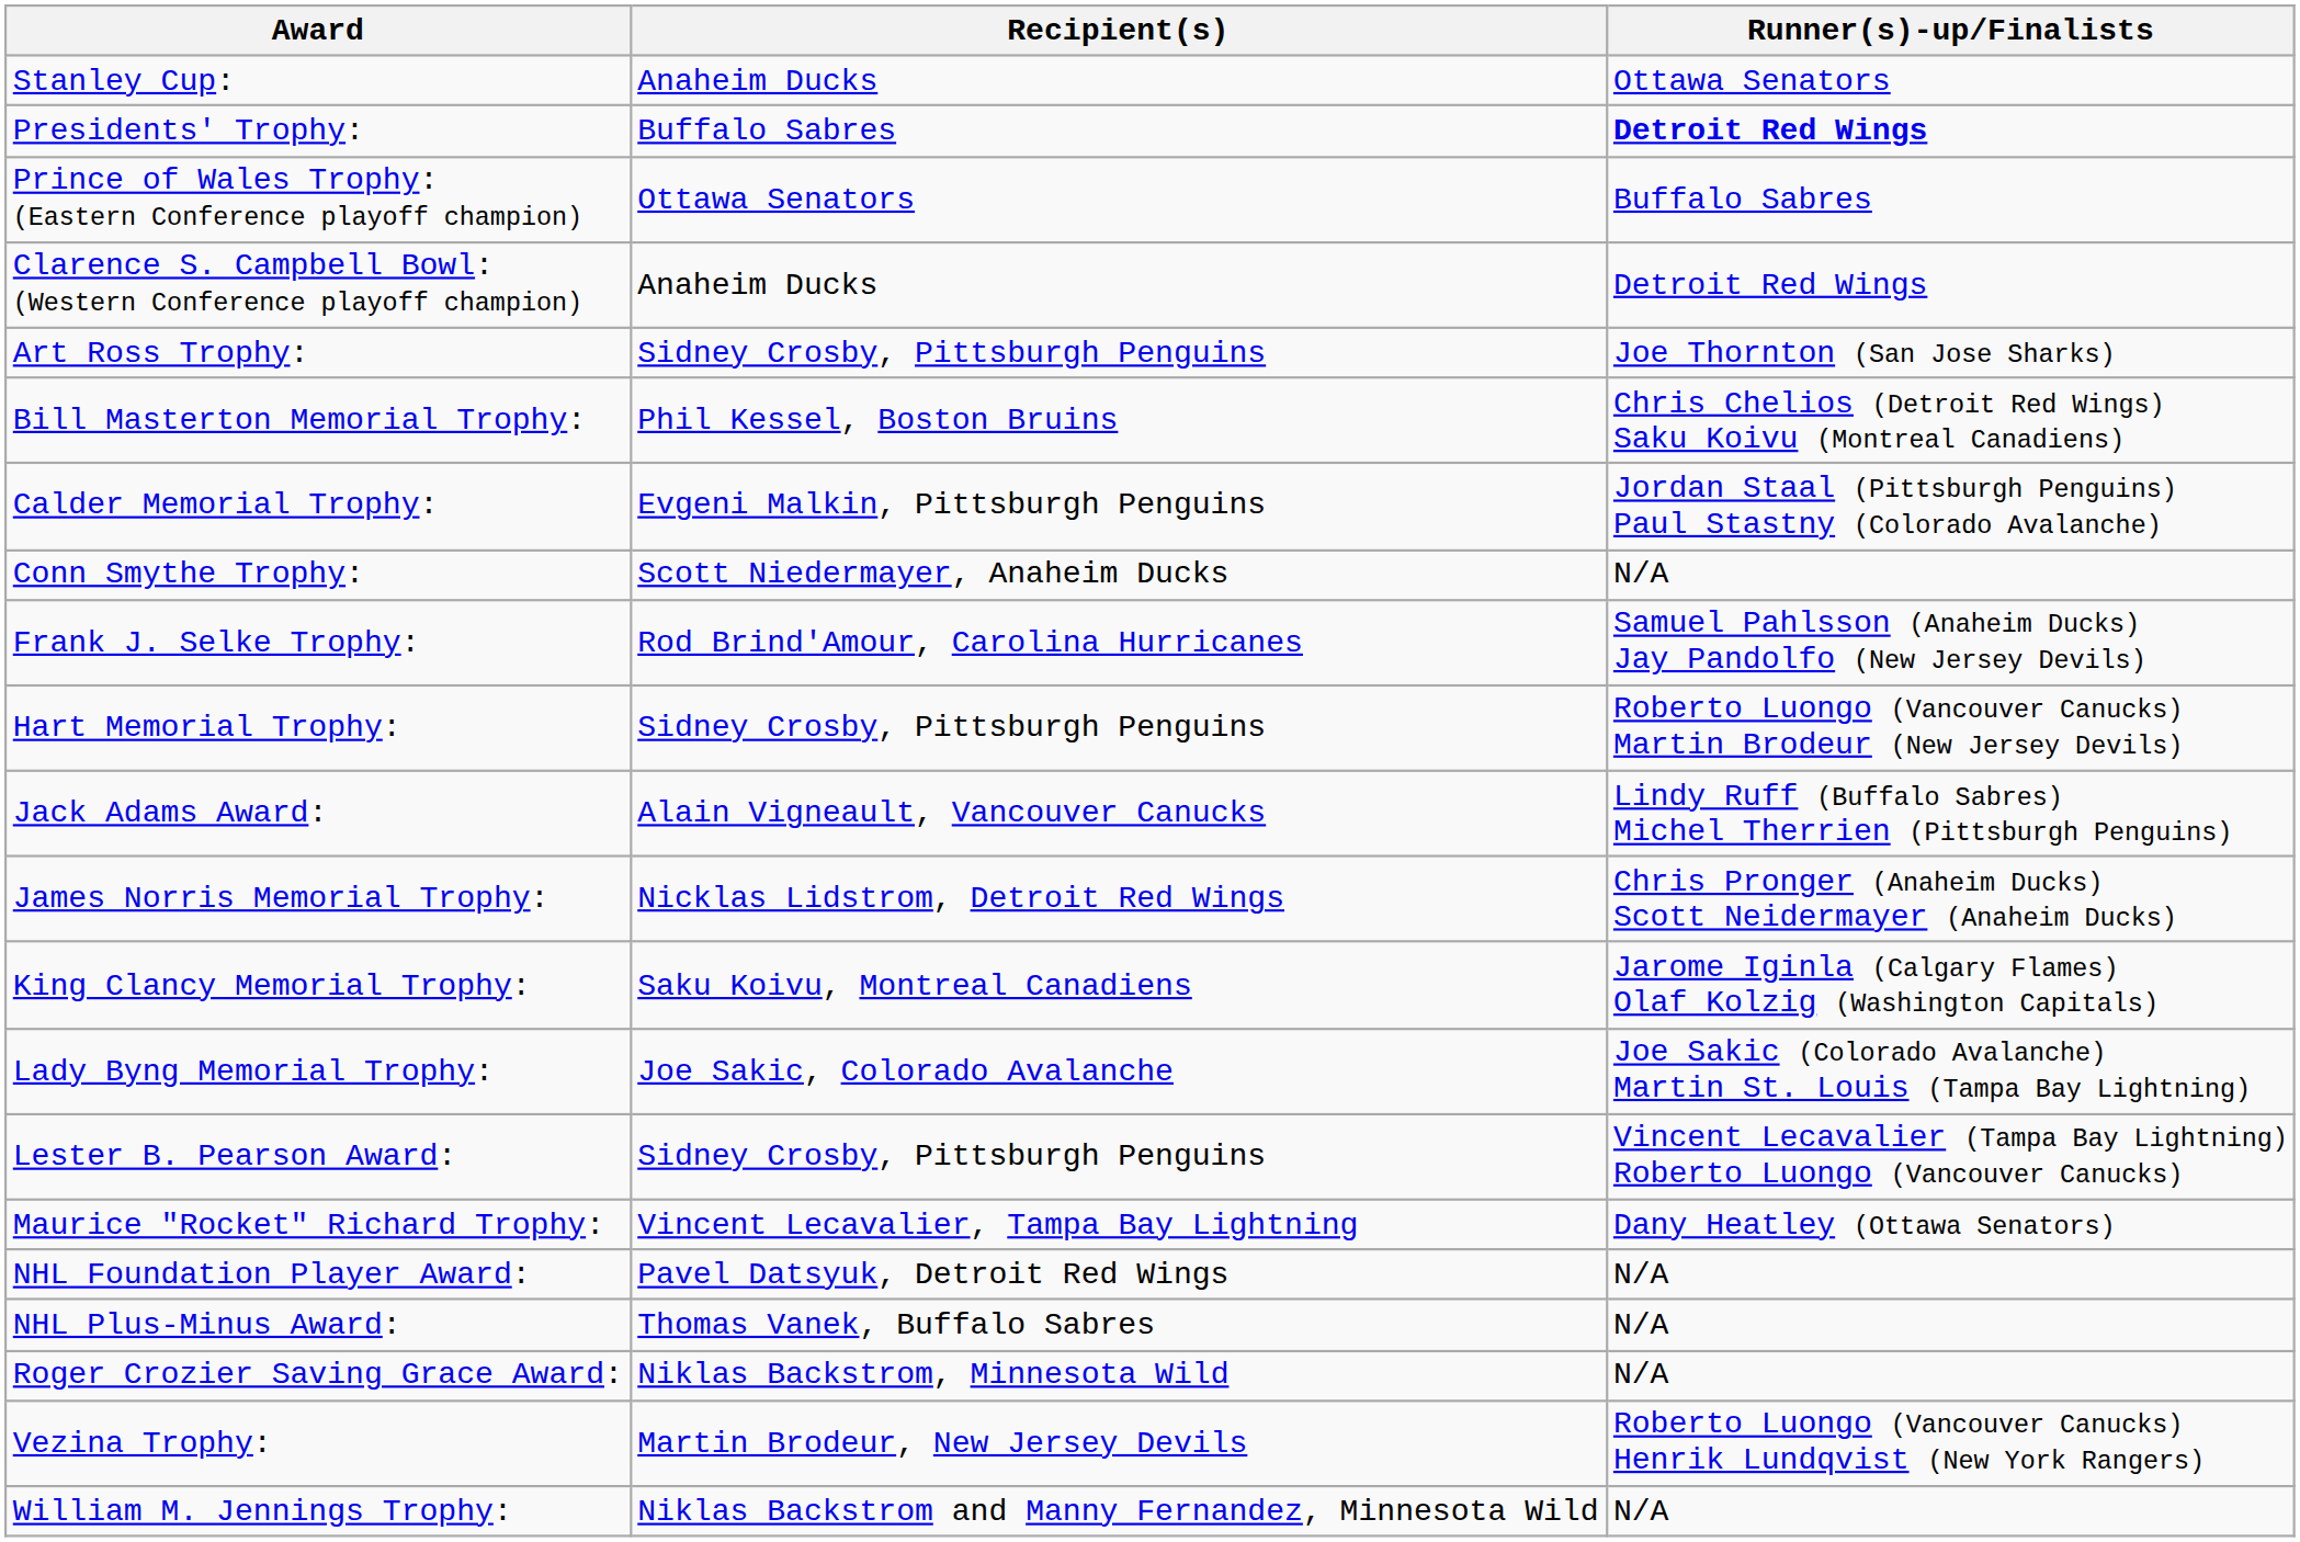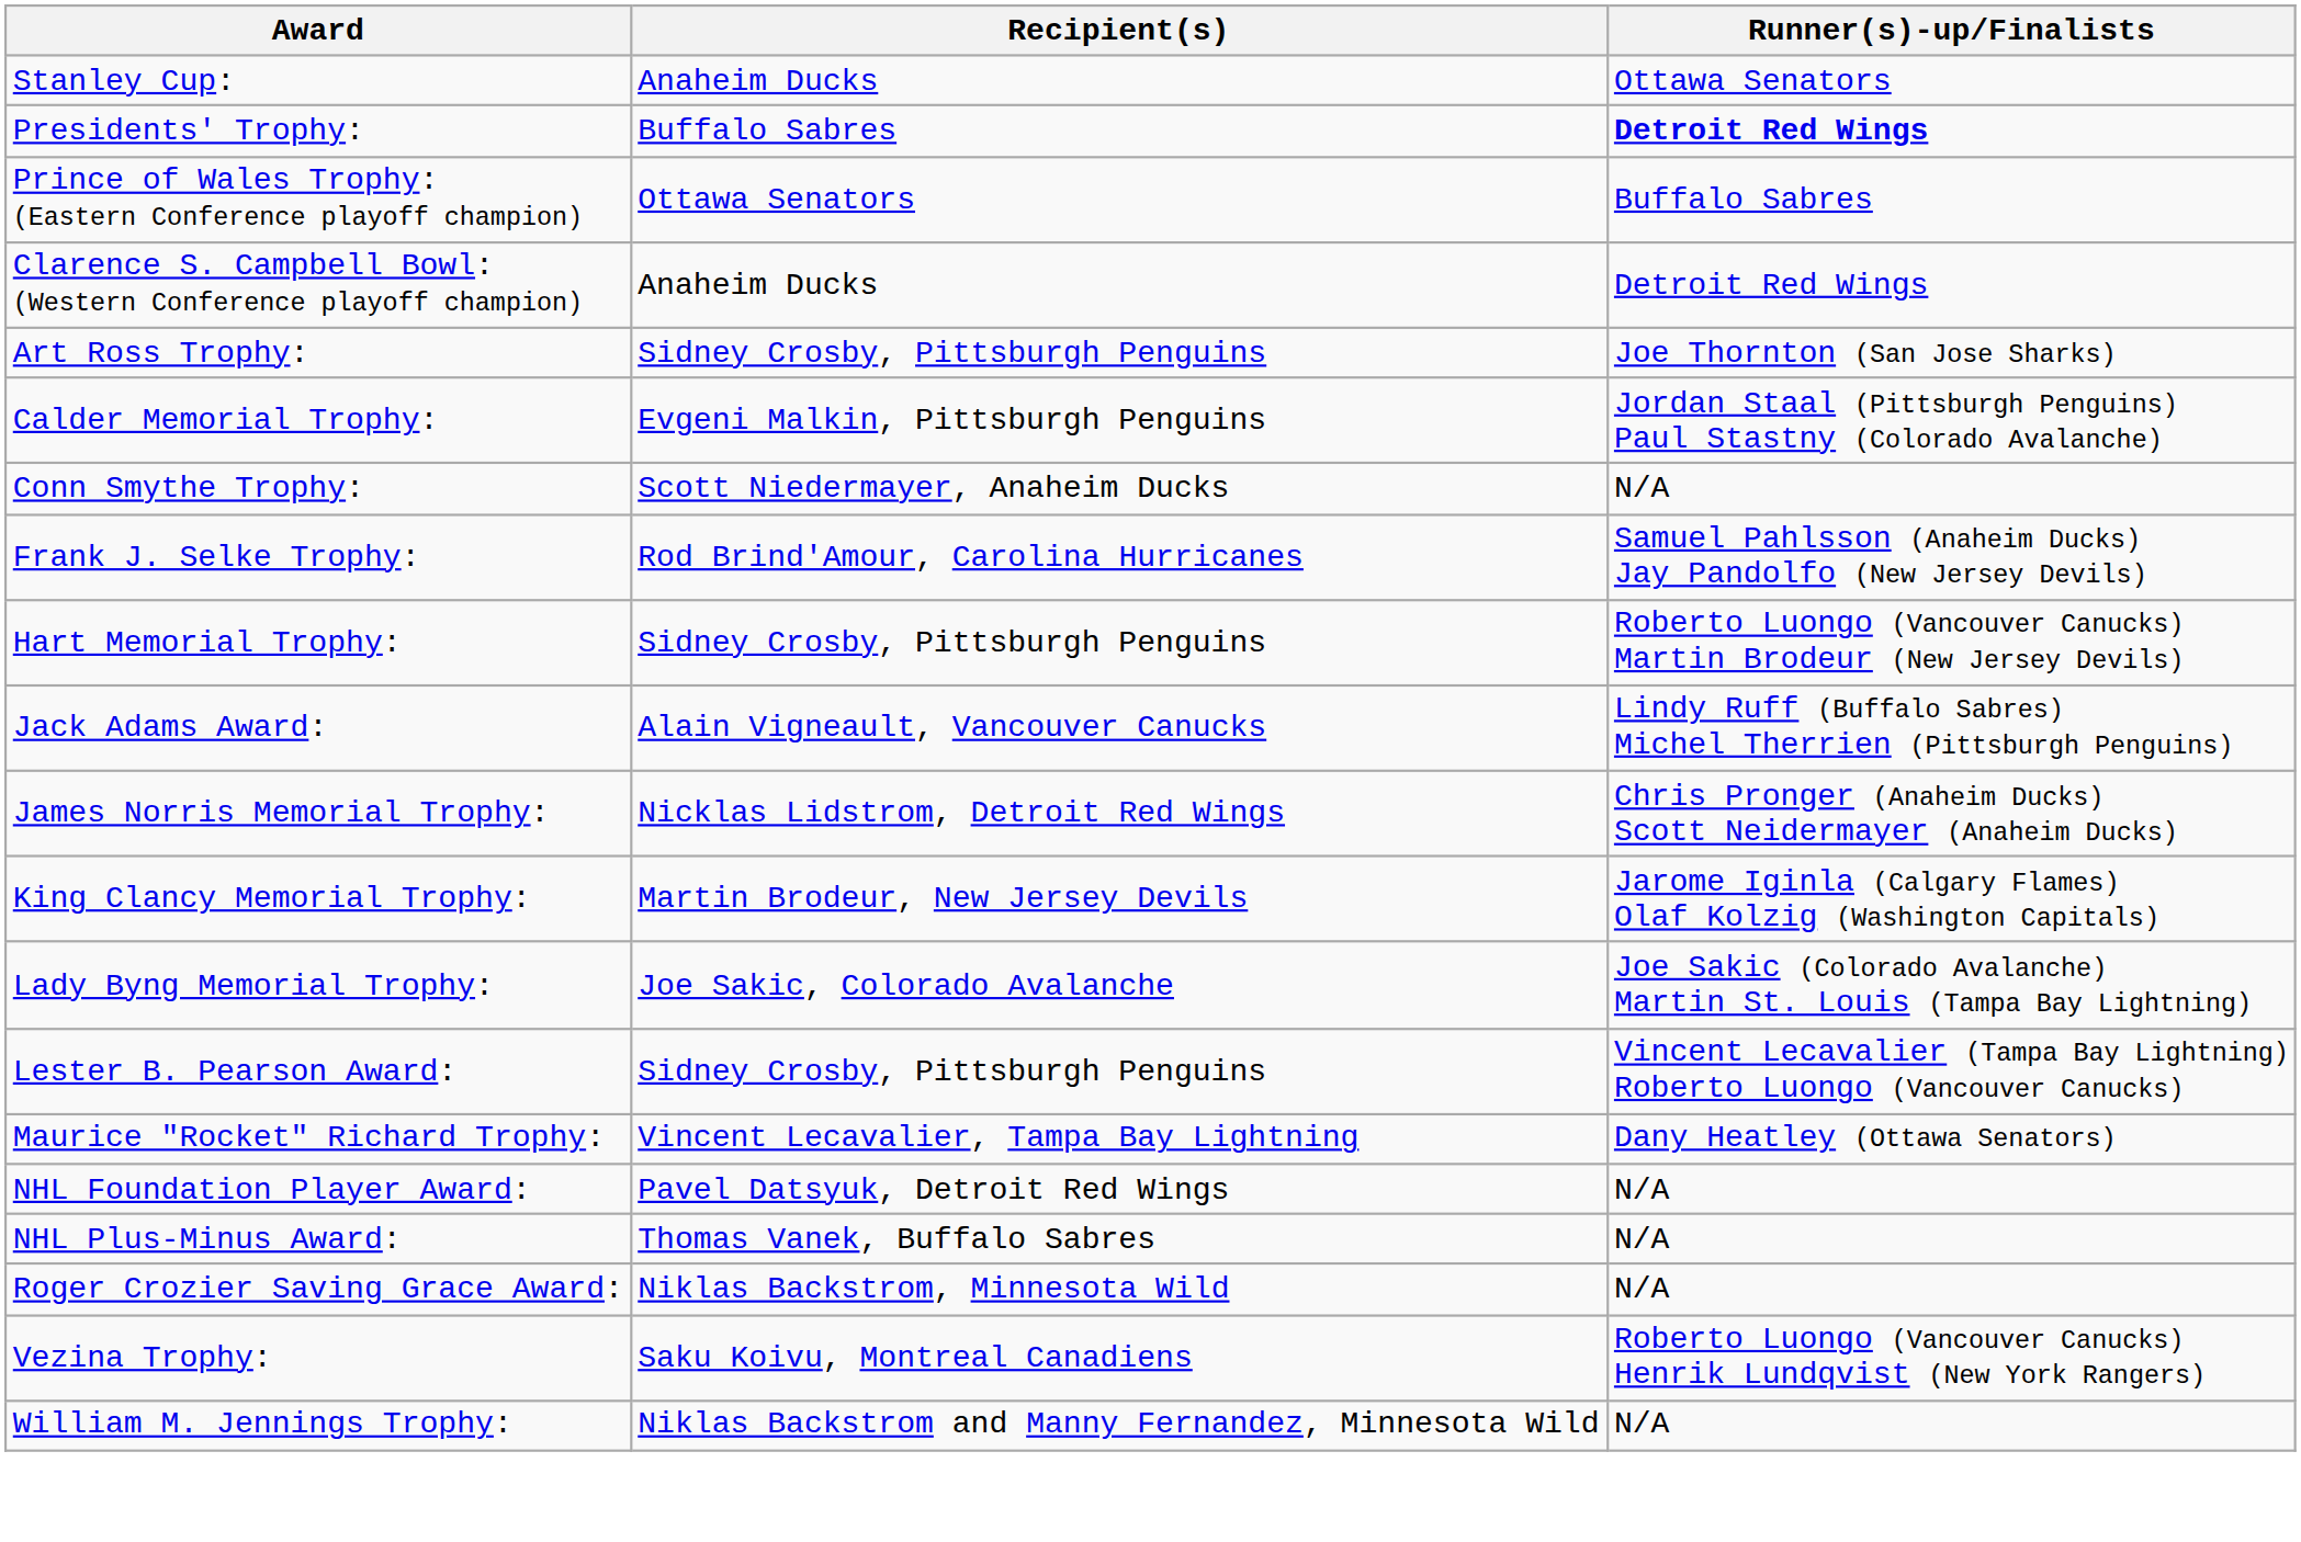- row: Bill Masterton Memorial Trophy: | Phil Kessel, Boston Bruins | Chris Chelios (Detroit Red Wings) Saku Koivu (Montreal Canadiens)
King Clancy Memorial Trophy: | Recipient(s): Saku Koivu, Montreal Canadiens -> Martin Brodeur, New Jersey Devils
Vezina Trophy: | Recipient(s): Martin Brodeur, New Jersey Devils -> Saku Koivu, Montreal Canadiens
